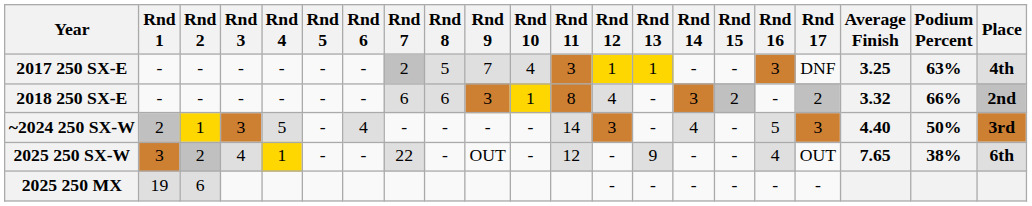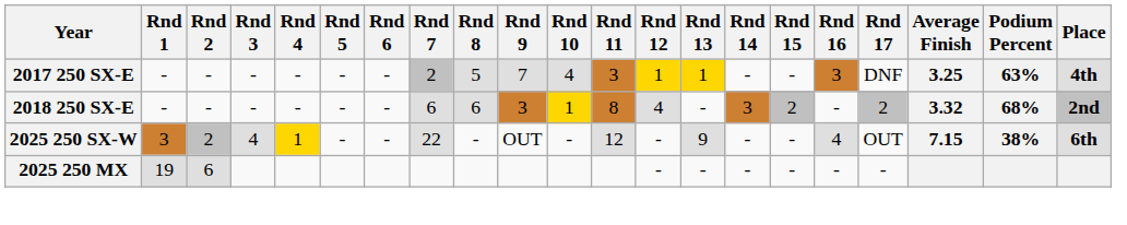2018 250 SX-E | Podium Percent: 66% -> 68%
- row: ~2024 250 SX-W | 2 | 1 | 3 | 5 | - | 4 | - | - | - | - | 14 | 3 | - | 4 | - | 5 | 3 | 4.40 | 50% | 3rd
2025 250 SX-W | Average Finish: 7.65 -> 7.15
